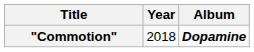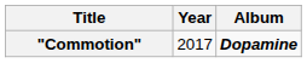"Commotion" | Year: 2018 -> 2017
